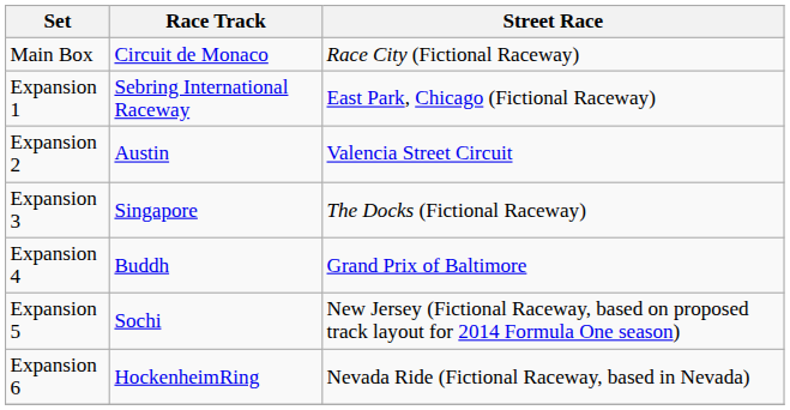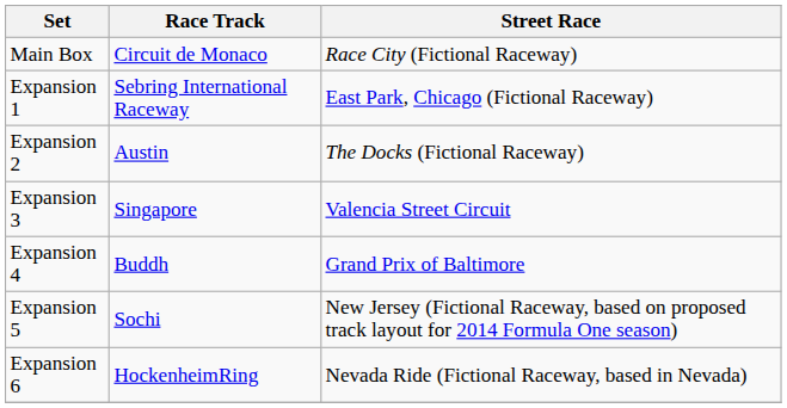Expansion 2 | Street Race: Valencia Street Circuit -> The Docks (Fictional Raceway)
Expansion 3 | Street Race: The Docks (Fictional Raceway) -> Valencia Street Circuit
